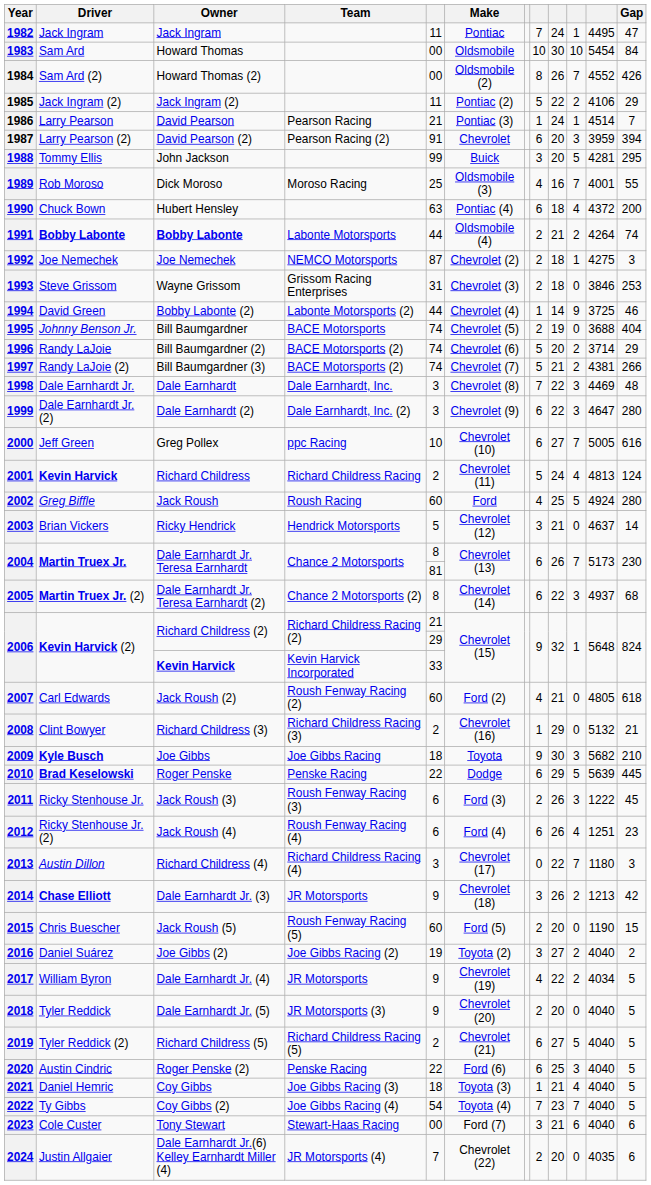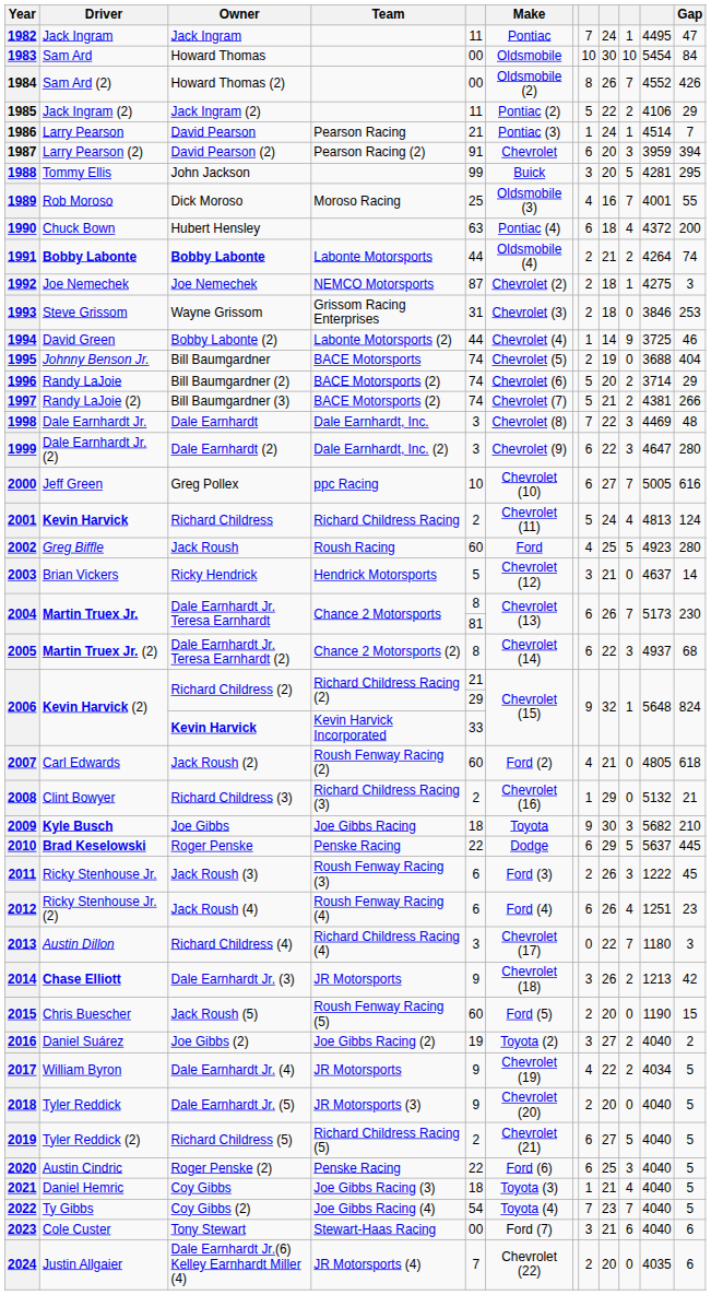2002 | column 11: 4924 -> 4923
2010 | column 11: 5639 -> 5637
